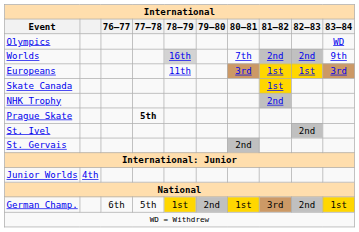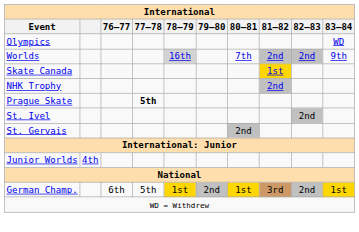- row: Europeans | 11th | 3rd | 1st | 1st | 3rd
